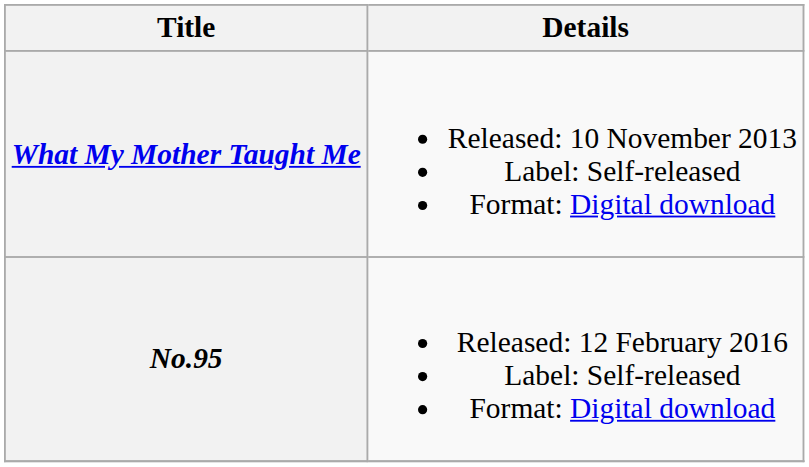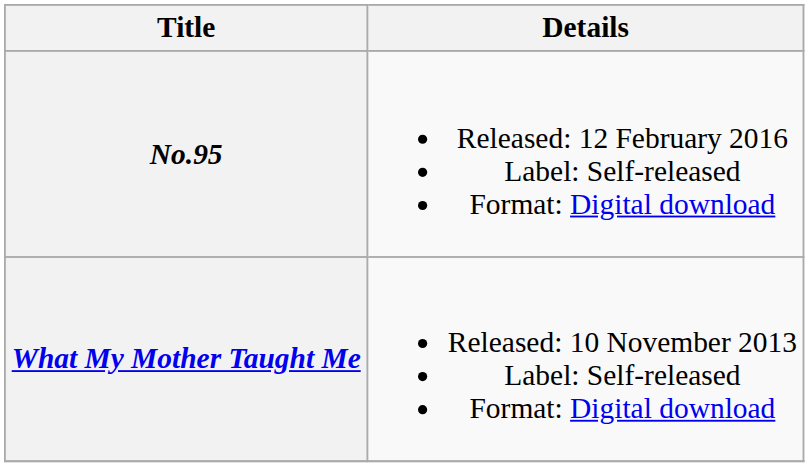rows swapped: What My Mother Taught Me <-> No.95
